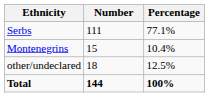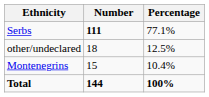Serbs | Number: normal -> bold
rows swapped: Montenegrins <-> other/undeclared
